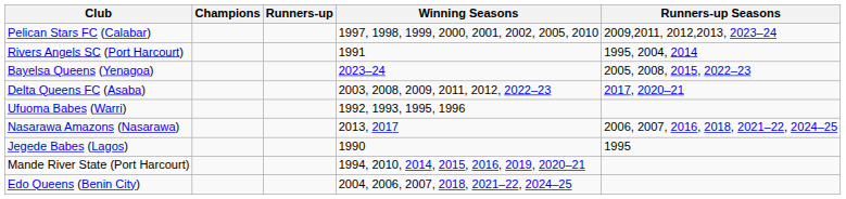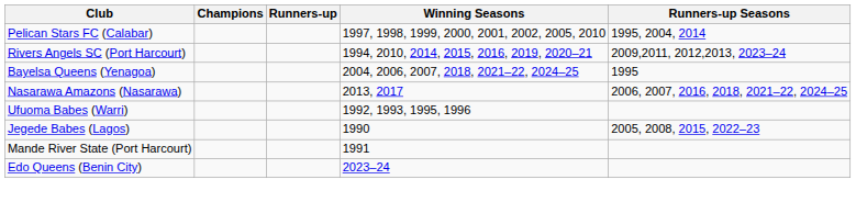Pelican Stars FC (Calabar) | Runners-up Seasons: 2009,2011, 2012,2013, 2023–24 -> 1995, 2004, 2014
Rivers Angels SC (Port Harcourt) | Winning Seasons: 1991 -> 1994, 2010, 2014, 2015, 2016, 2019, 2020–21
Rivers Angels SC (Port Harcourt) | Runners-up Seasons: 1995, 2004, 2014 -> 2009,2011, 2012,2013, 2023–24
Bayelsa Queens (Yenagoa) | Winning Seasons: 2023–24 -> 2004, 2006, 2007, 2018, 2021–22, 2024–25
Bayelsa Queens (Yenagoa) | Runners-up Seasons: 2005, 2008, 2015, 2022–23 -> 1995
- row: Delta Queens FC (Asaba) | 2003, 2008, 2009, 2011, 2012, 2022–23 | 2017, 2020–21
rows swapped: Ufuoma Babes (Warri) <-> Nasarawa Amazons (Nasarawa)
Jegede Babes (Lagos) | Runners-up Seasons: 1995 -> 2005, 2008, 2015, 2022–23
Mande River State (Port Harcourt) | Winning Seasons: 1994, 2010, 2014, 2015, 2016, 2019, 2020–21 -> 1991
Edo Queens (Benin City) | Winning Seasons: 2004, 2006, 2007, 2018, 2021–22, 2024–25 -> 2023–24
